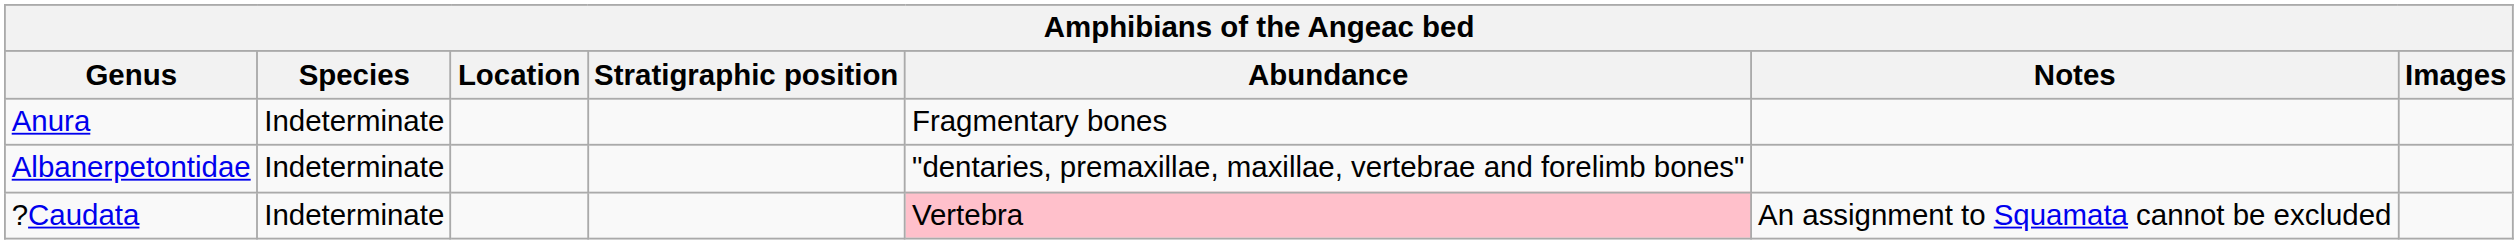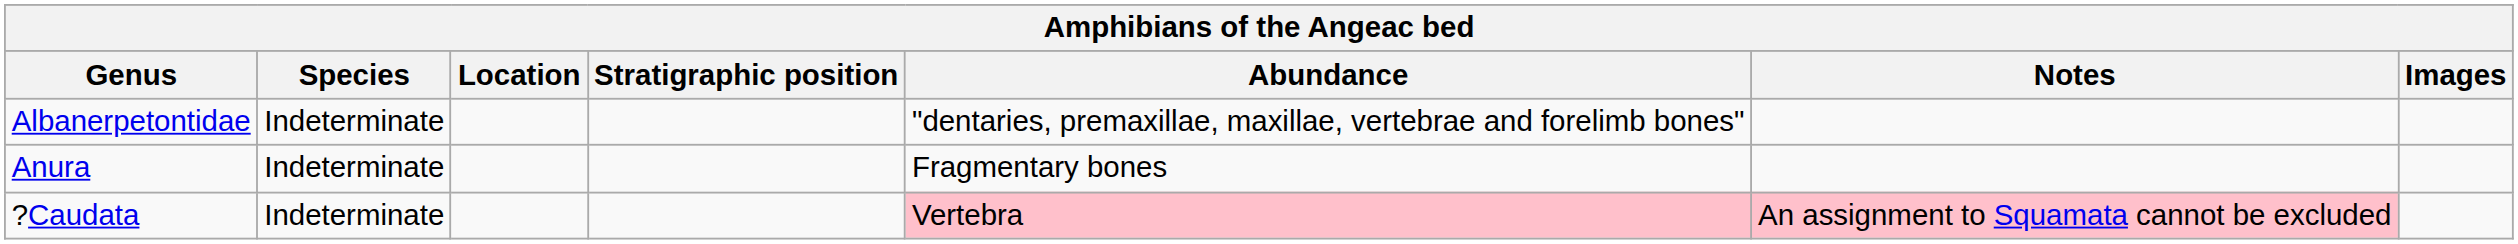rows swapped: Albanerpetontidae <-> Anura
?Caudata | Notes: no background -> pink background
